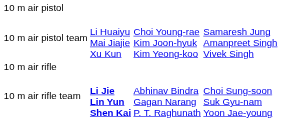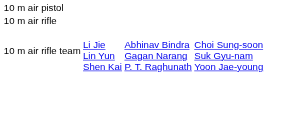- row: 10 m air pistol team | Li Huaiyu Mai Jiajie Xu Kun | Choi Young-rae Kim Joon-hyuk Kim Yeong-koo | Samaresh Jung Amanpreet Singh Vivek Singh
10 m air rifle team | column 2: bold -> normal
